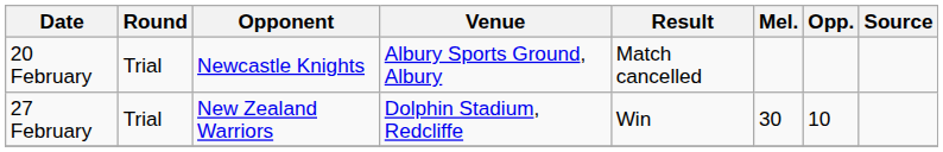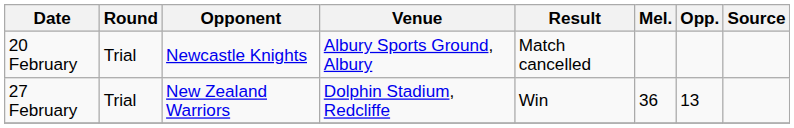27 February | Mel.: 30 -> 36
27 February | Opp.: 10 -> 13
